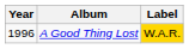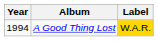A Good Thing Lost | Year: 1996 -> 1994
